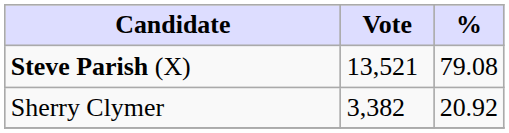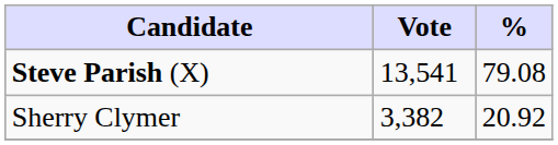Steve Parish (X) | Vote: 13,521 -> 13,541
